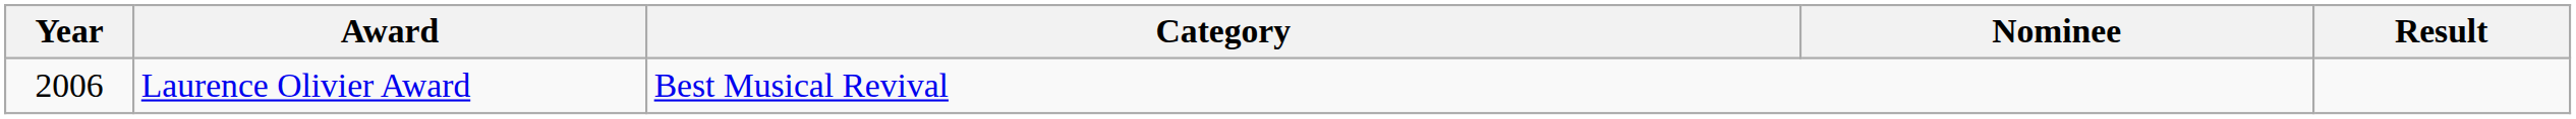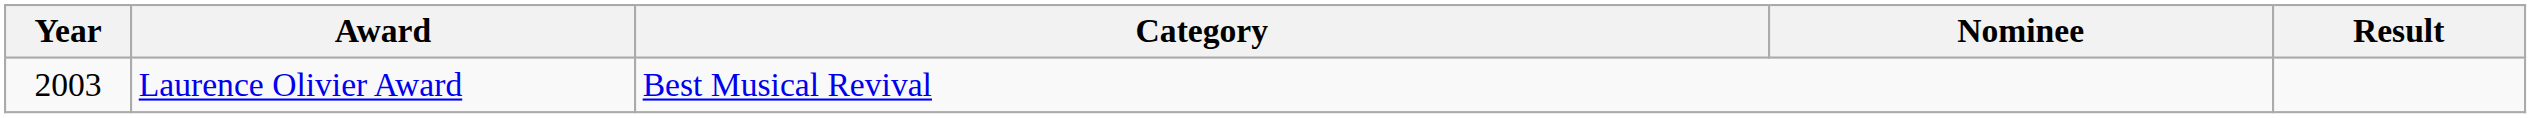Laurence Olivier Award | Year: 2006 -> 2003
